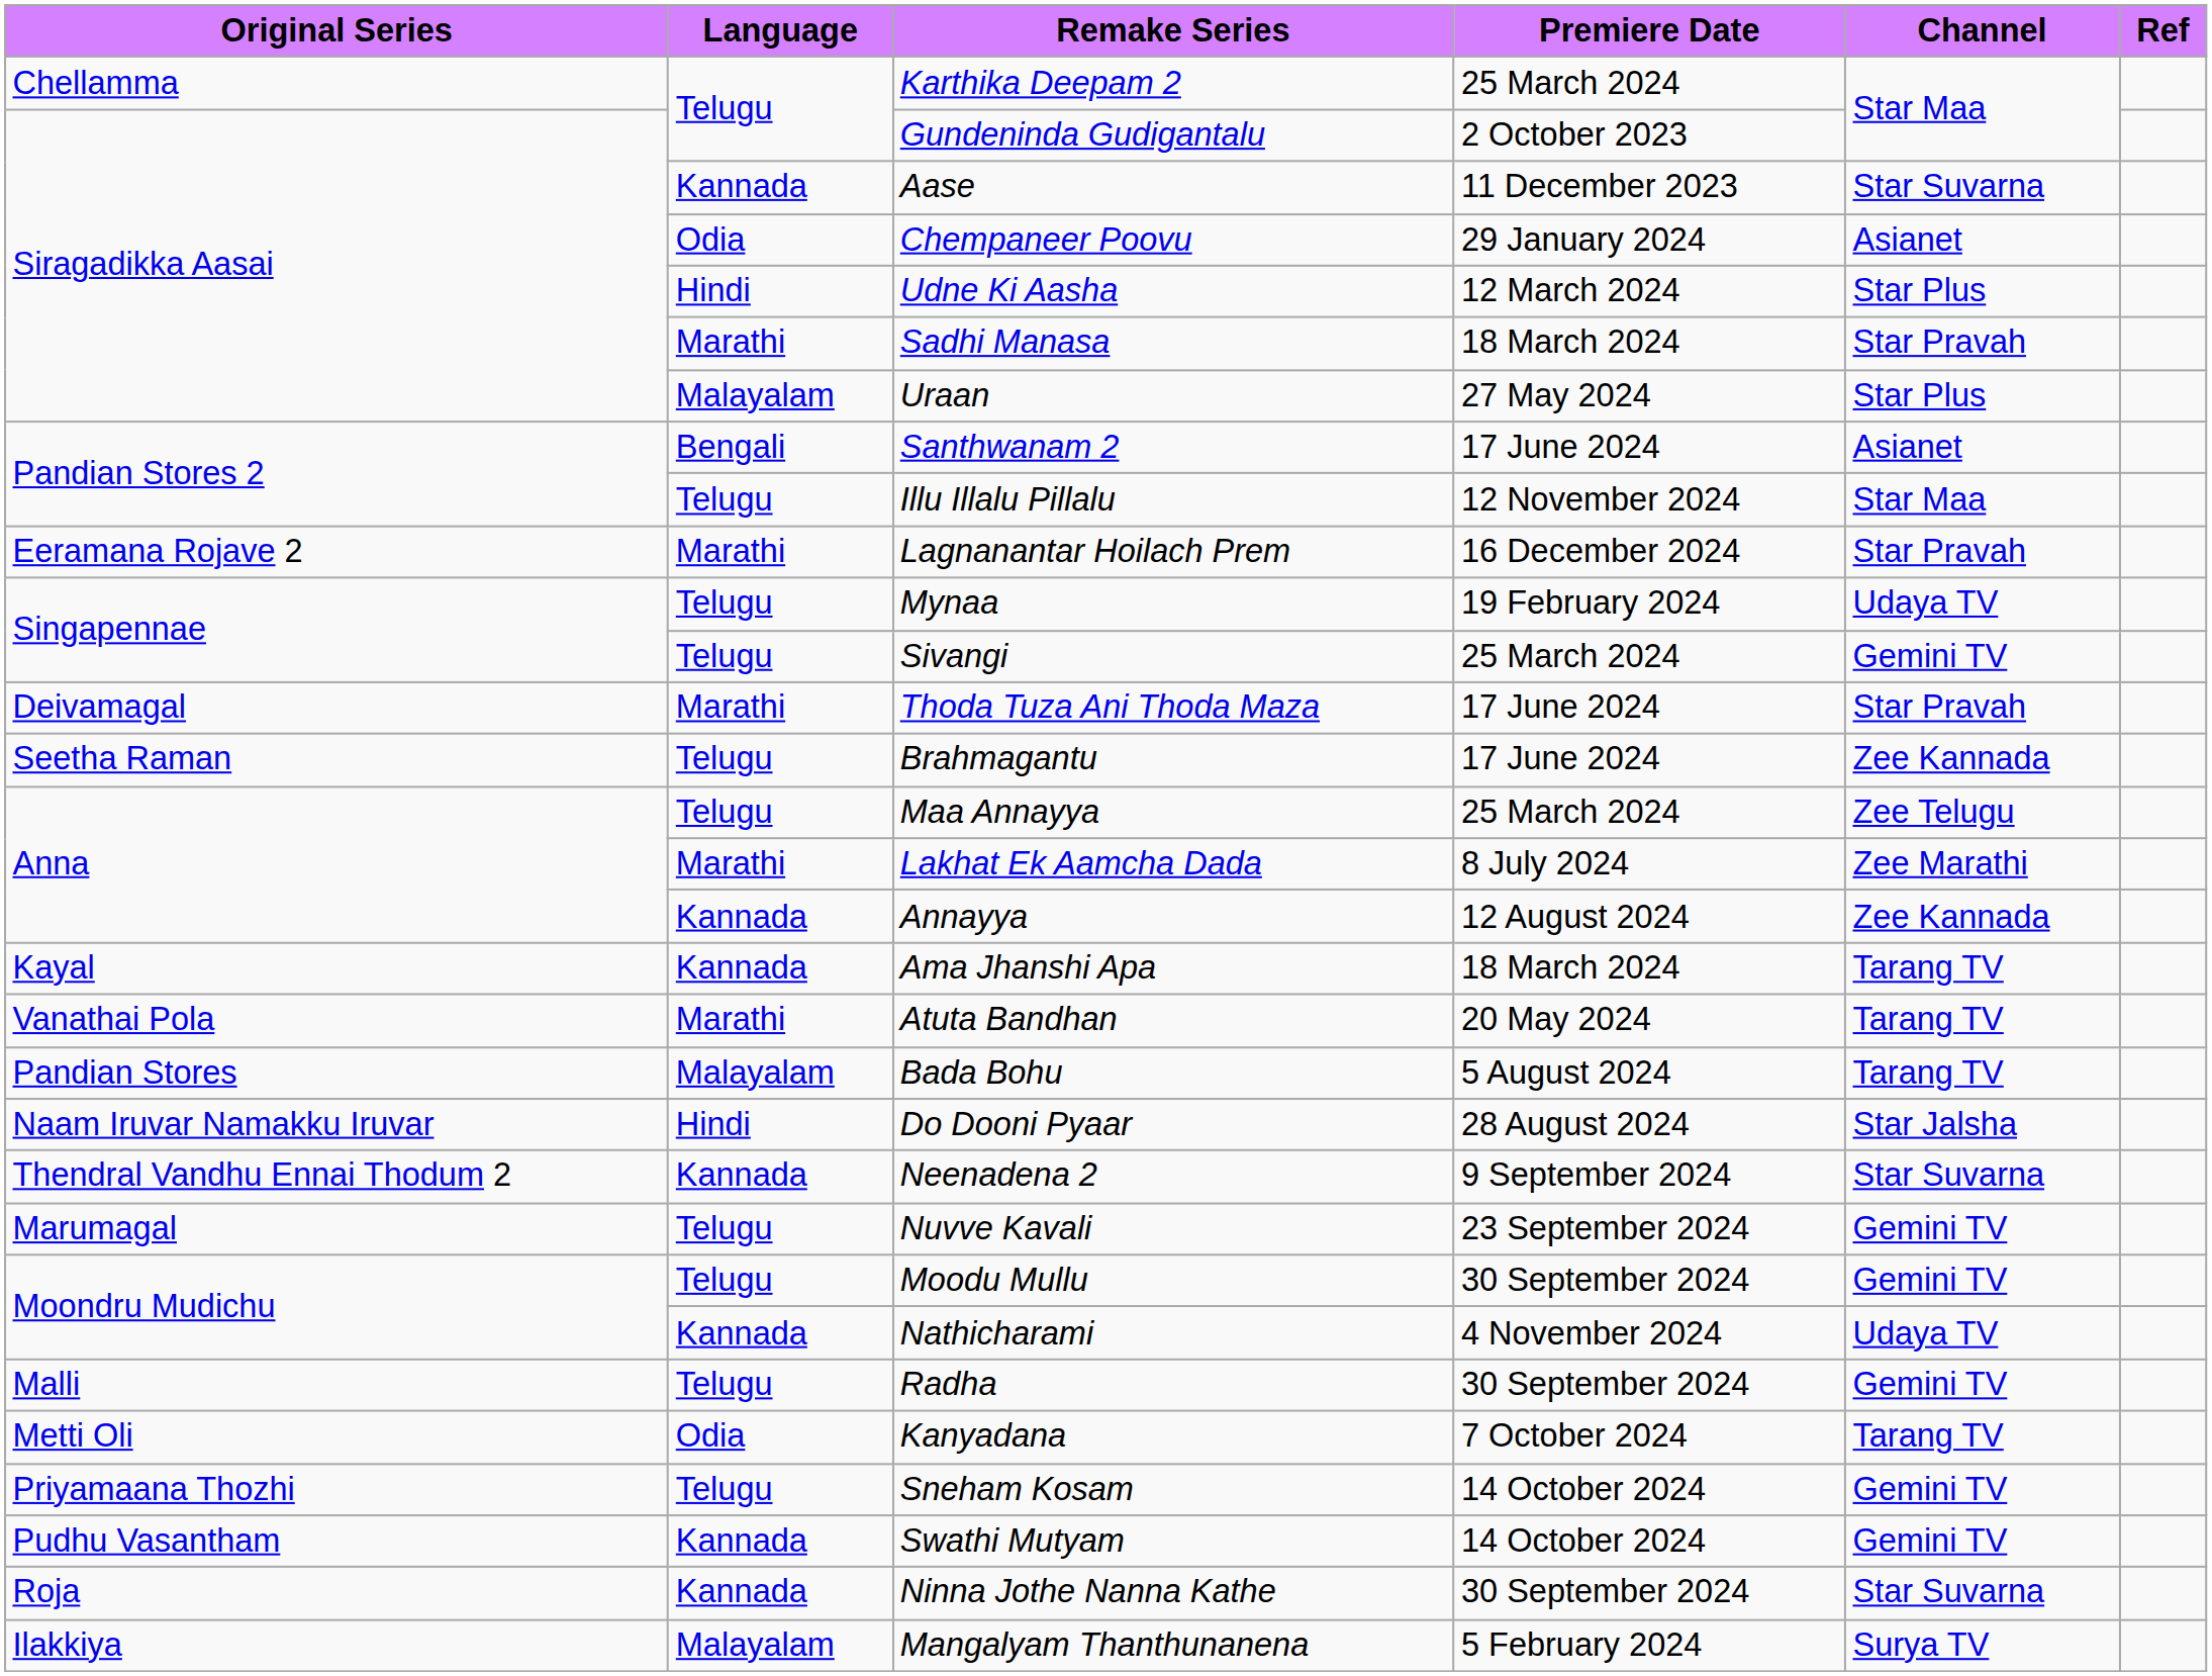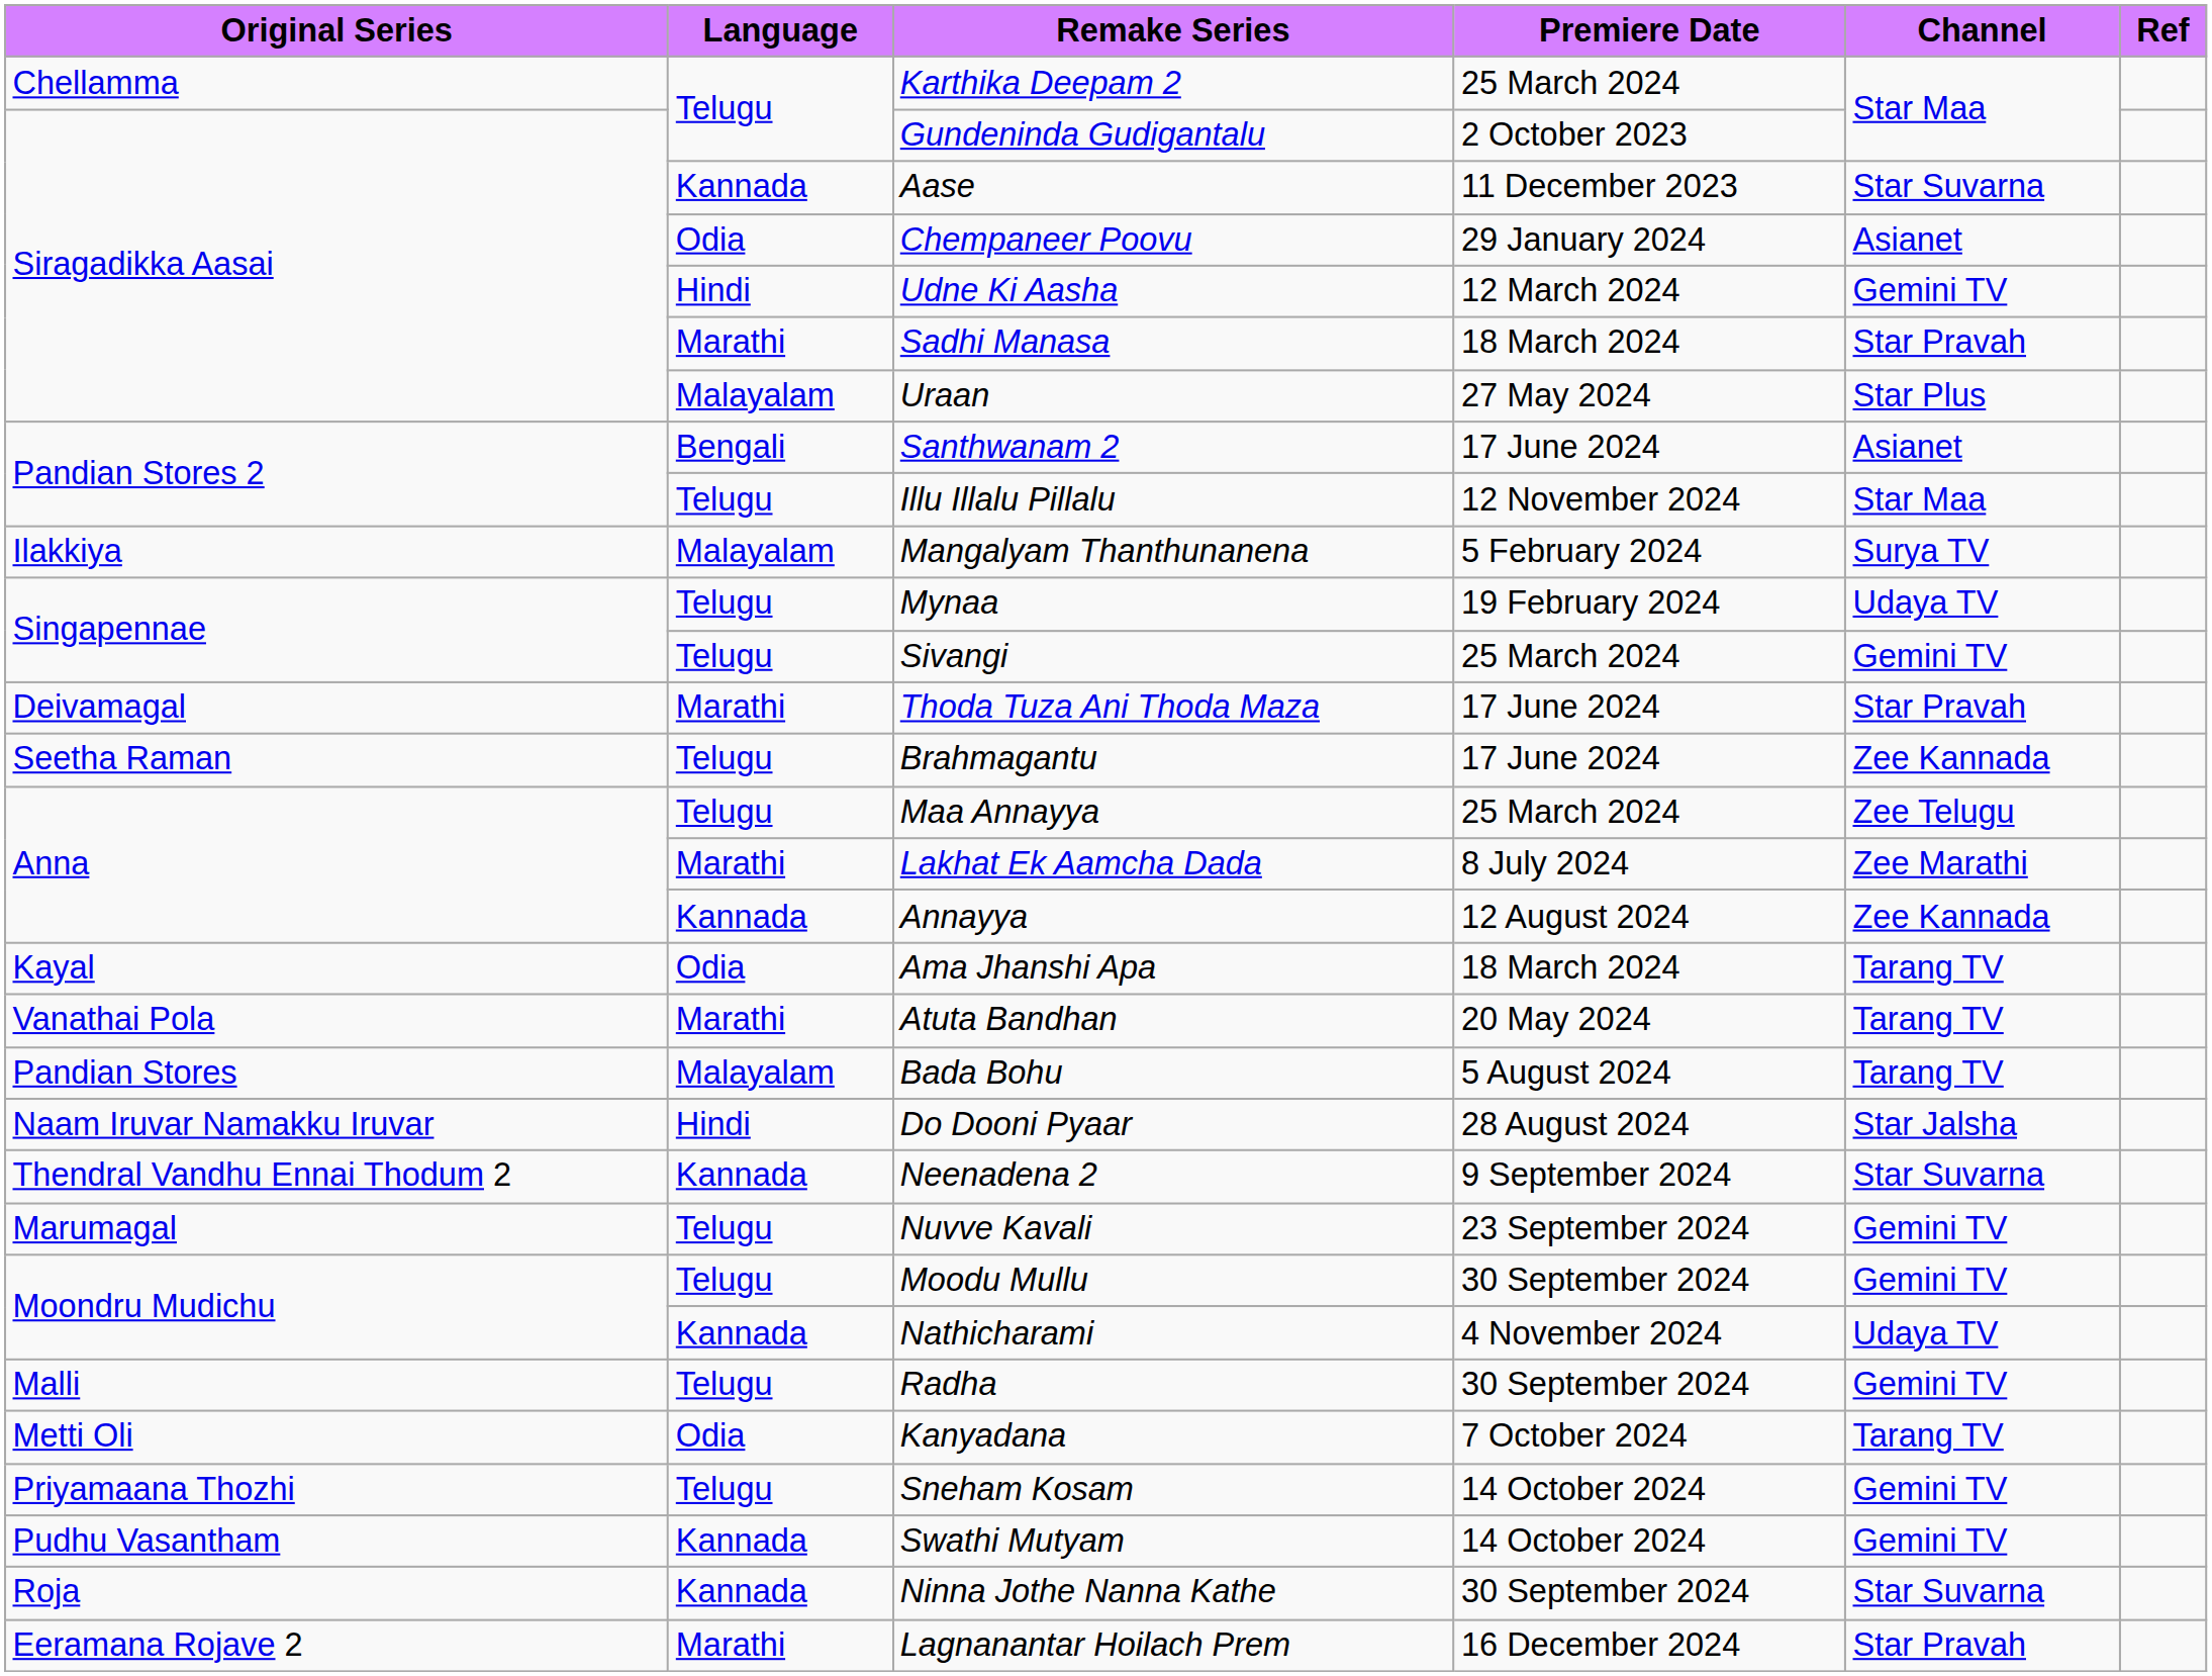Udne Ki Aasha | Channel: Star Plus -> Gemini TV
rows swapped: Mangalyam Thanthunanena <-> Lagnanantar Hoilach Prem
Ama Jhanshi Apa | Language: Kannada -> Odia
